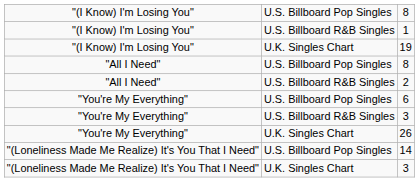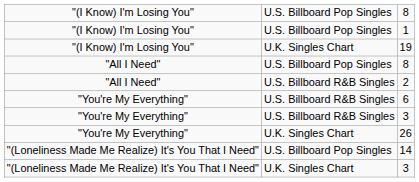1 | column 2: U.S. Billboard R&B Singles -> U.S. Billboard Pop Singles
6 | column 2: U.S. Billboard Pop Singles -> U.S. Billboard R&B Singles
